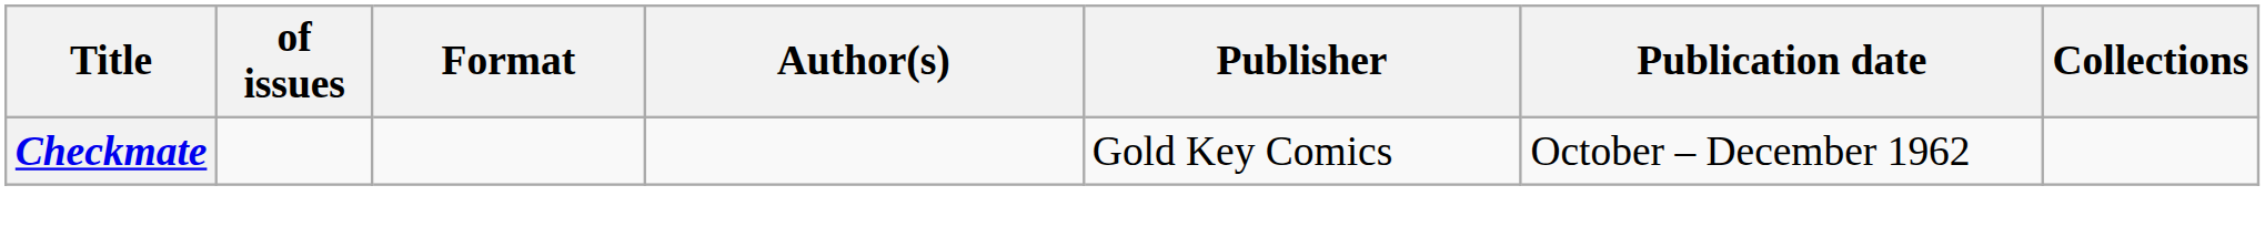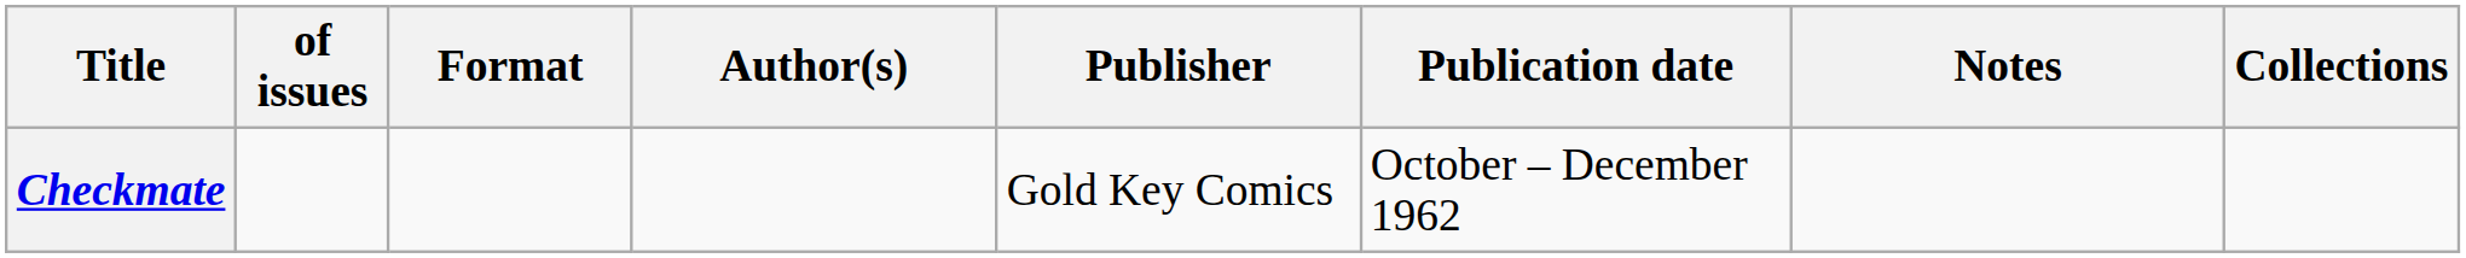+ column: Notes
